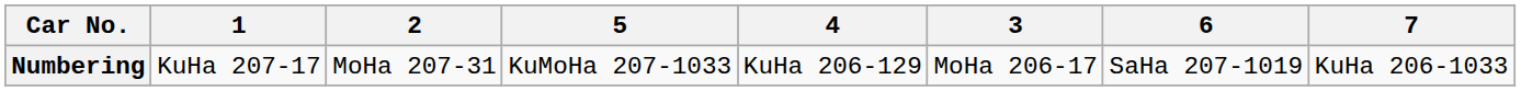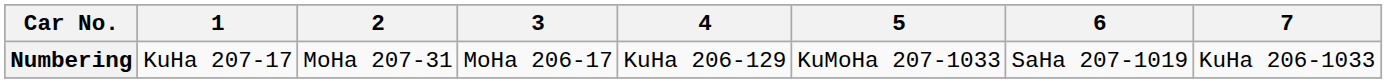columns swapped: 3 <-> 5
